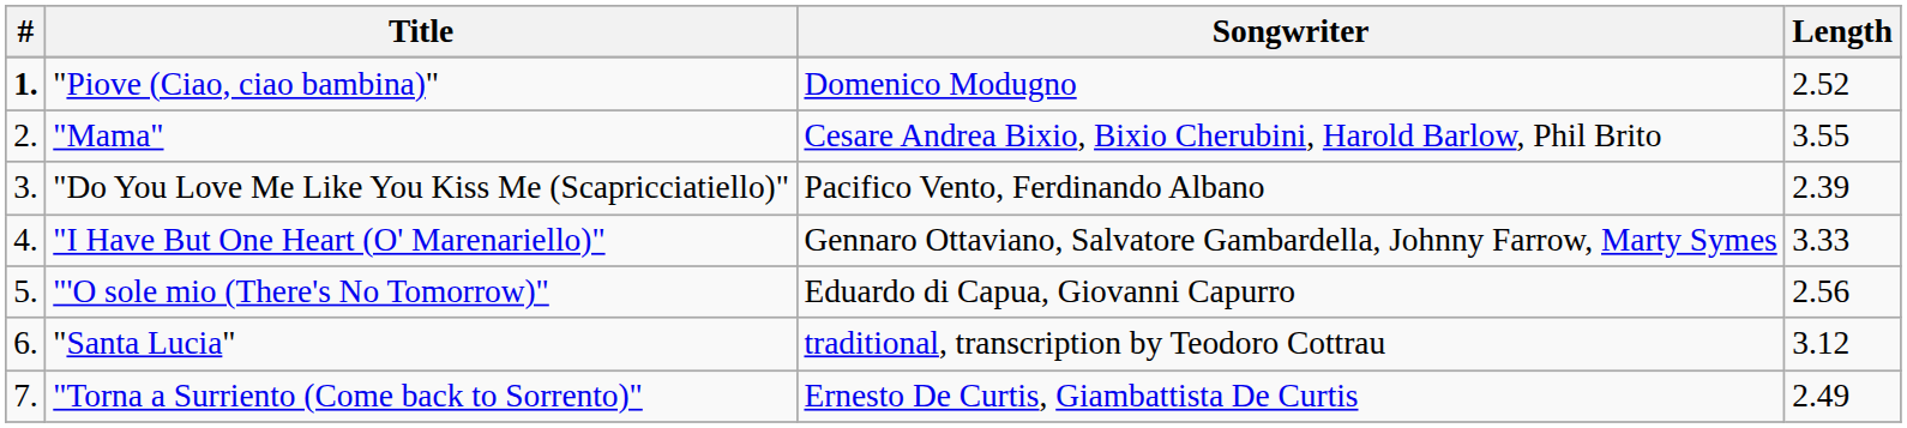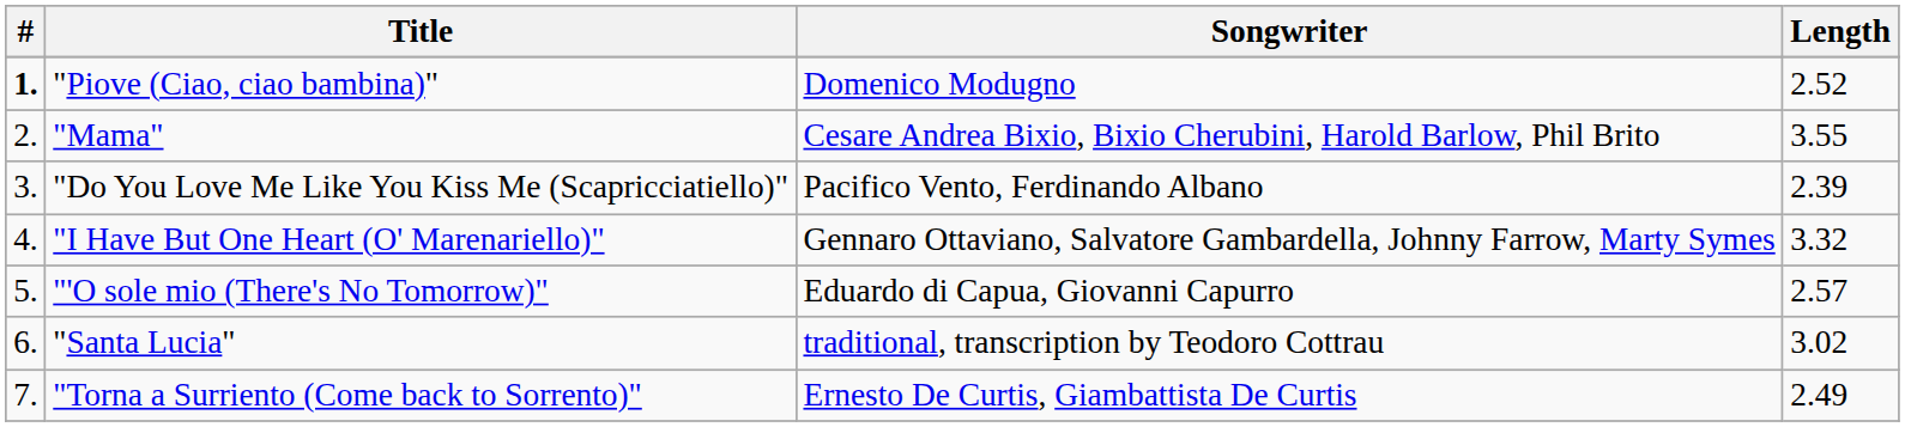"I Have But One Heart (O' Marenariello)" | Length: 3.33 -> 3.32
"'O sole mio (There's No Tomorrow)" | Length: 2.56 -> 2.57
"Santa Lucia" | Length: 3.12 -> 3.02
